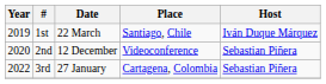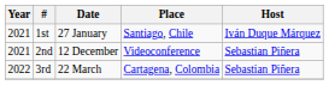1st | Year: 2019 -> 2021
1st | Date: 22 March -> 27 January
2nd | Year: 2020 -> 2021
3rd | Date: 27 January -> 22 March
